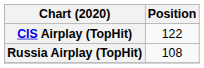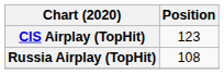CIS Airplay (TopHit) | Position: 122 -> 123
